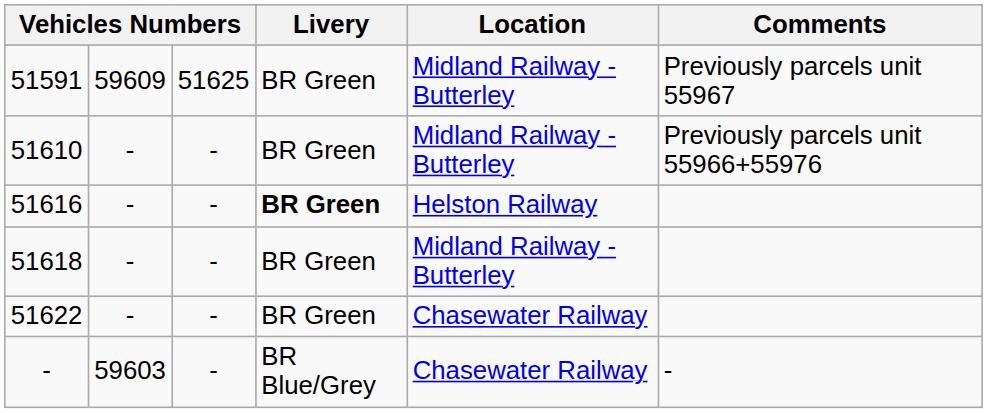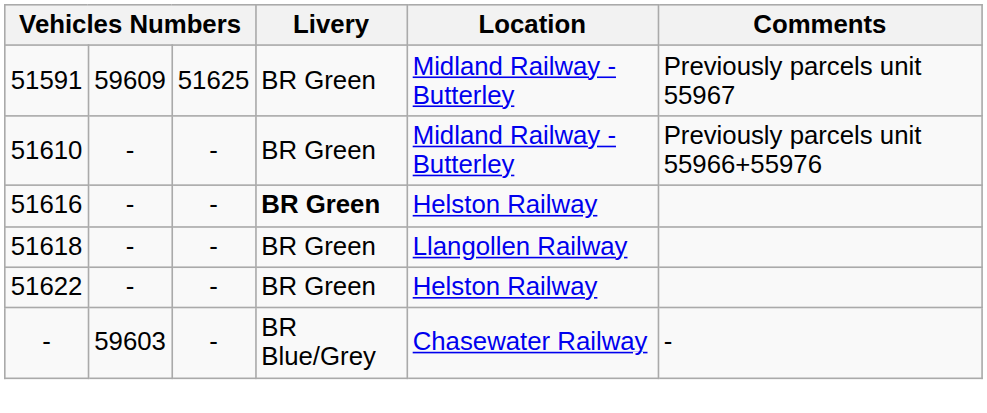51618 | Location: Midland Railway - Butterley -> Llangollen Railway
51622 | Location: Chasewater Railway -> Helston Railway
